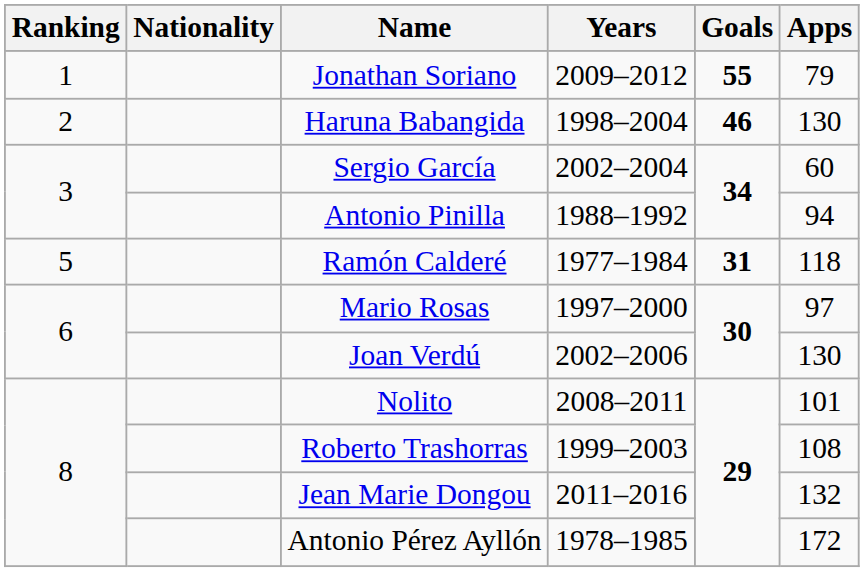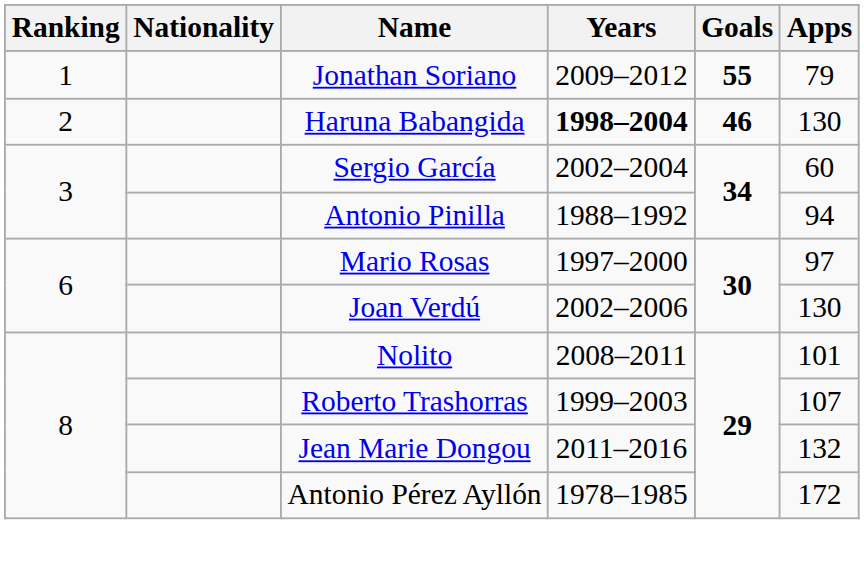Haruna Babangida | Years: normal -> bold
- row: 5 | Ramón Calderé | 1977–1984 | 31 | 118
Roberto Trashorras | Apps: 108 -> 107
